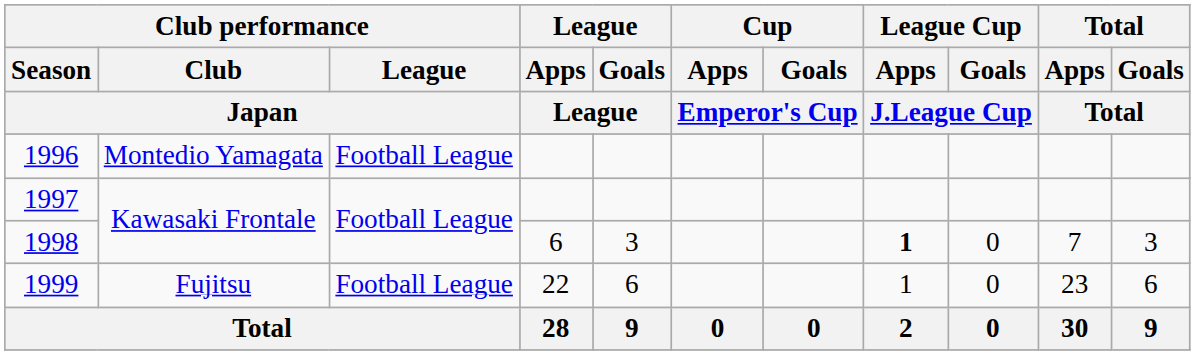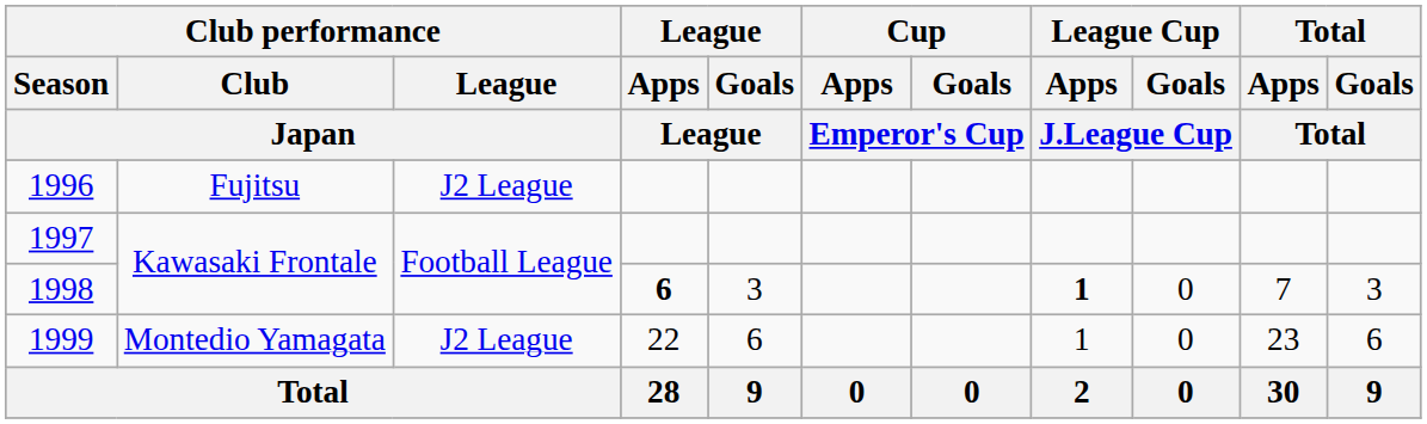1996 | Club performance / Club / Japan: Montedio Yamagata -> Fujitsu
1996 | Club performance / League / Japan: Football League -> J2 League
1998 | League / Apps / League: normal -> bold
1999 | Club performance / Club / Japan: Fujitsu -> Montedio Yamagata
1999 | Club performance / League / Japan: Football League -> J2 League
